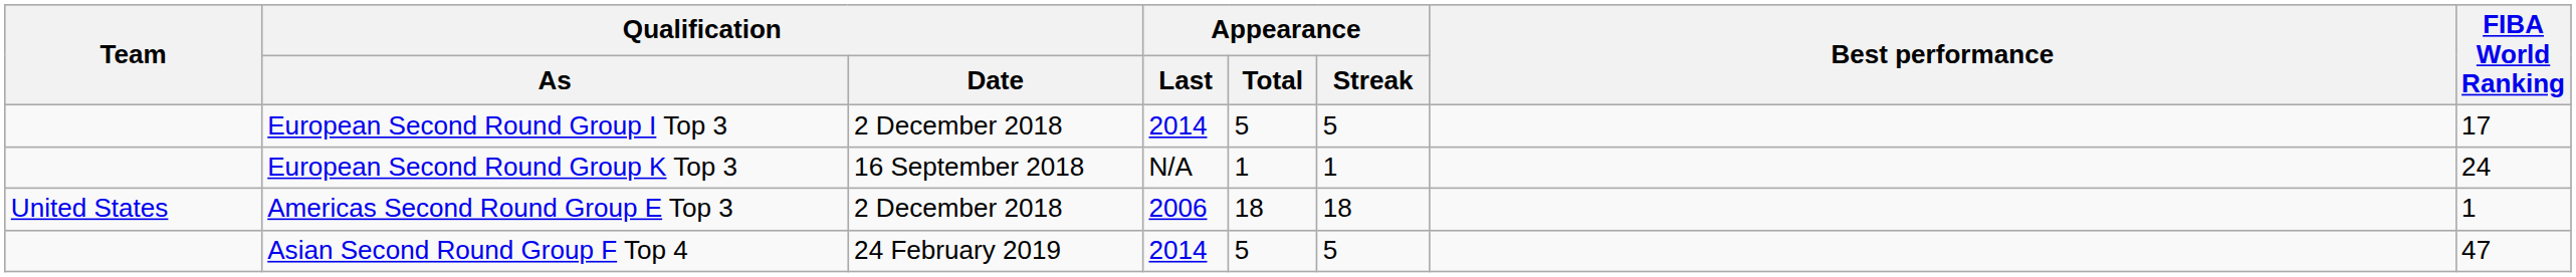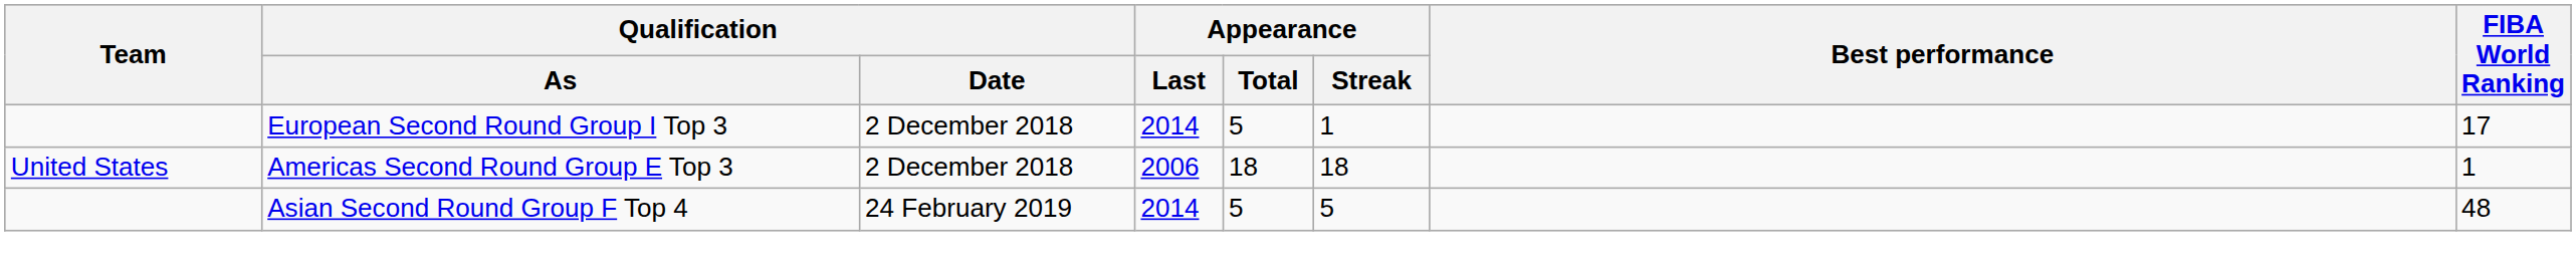European Second Round Group I Top 3 | Appearance / Streak: 5 -> 1
- row: European Second Round Group K Top 3 | 16 September 2018 | N/A | 1 | 1 | 24
Asian Second Round Group F Top 4 | FIBA World Ranking: 47 -> 48
